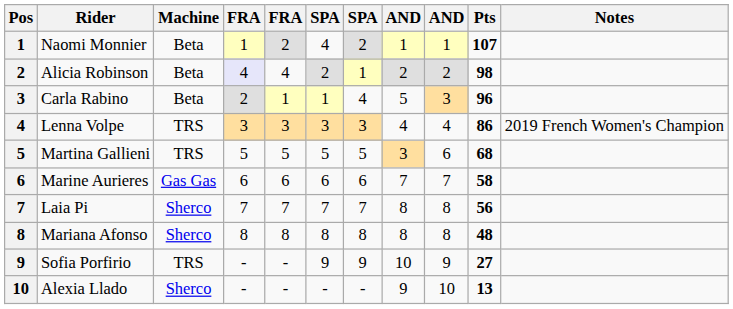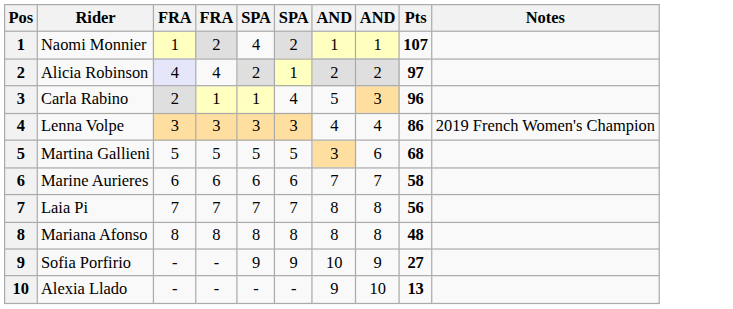- column: Machine | Beta | Beta | Beta | TRS | TRS | Gas Gas | Sherco | Sherco | TRS | Sherco
Alicia Robinson | Pts: 98 -> 97
